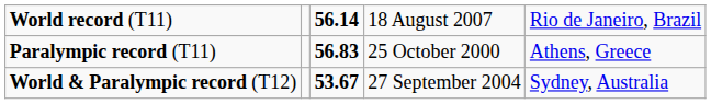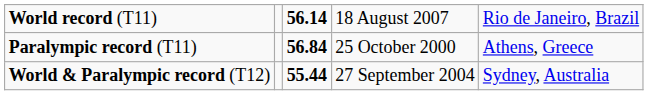Paralympic record (T11) | column 3: 56.83 -> 56.84
World & Paralympic record (T12) | column 3: 53.67 -> 55.44
